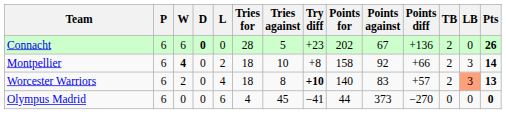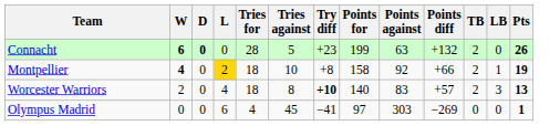- column: P | 6 | 6 | 6 | 6
Connacht | W: normal -> bold
Connacht | Points for: 202 -> 199
Connacht | Points against: 67 -> 63
Connacht | Points diff: +136 -> +132
Montpellier | L: no background -> gold background
Montpellier | LB: 3 -> 1
Montpellier | Pts: 14 -> 19
Worcester Warriors | LB: lightsalmon background -> no background
Olympus Madrid | Points for: 44 -> 97
Olympus Madrid | Points against: 373 -> 303
Olympus Madrid | Points diff: −270 -> −269
Olympus Madrid | Pts: 0 -> 1
